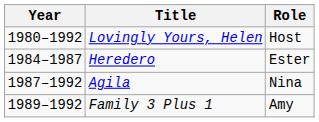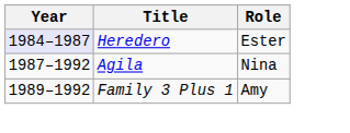- row: 1980–1992 | Lovingly Yours, Helen | Host
Heredero | Year: no background -> lavender background
